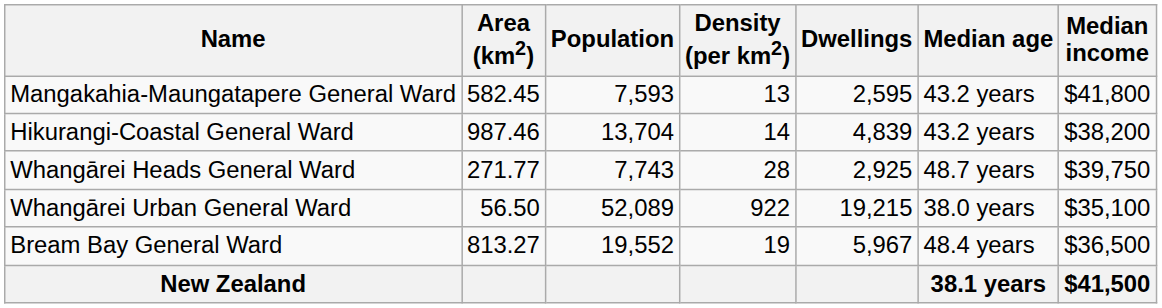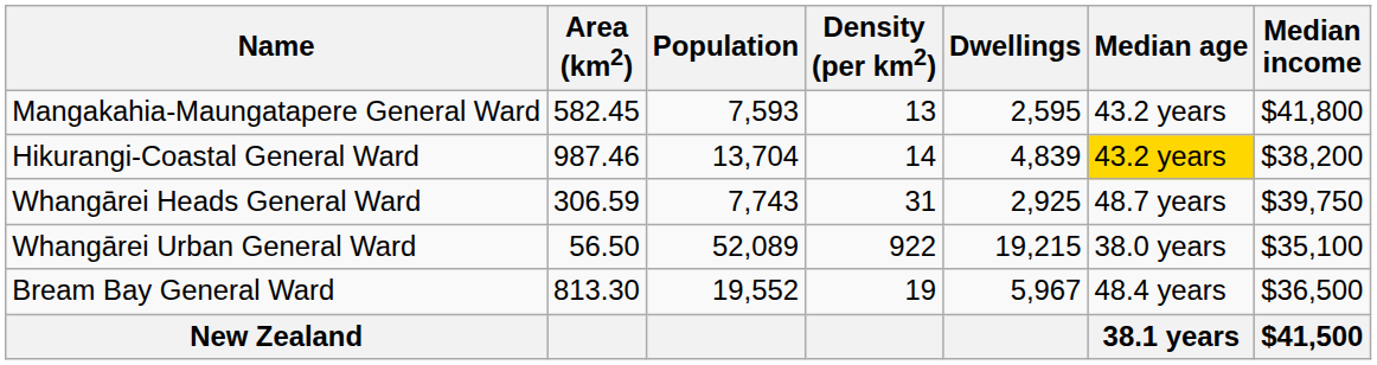Hikurangi-Coastal General Ward | Median age: no background -> gold background
Whangārei Heads General Ward | Area (km2): 271.77 -> 306.59
Whangārei Heads General Ward | Density (per km2): 28 -> 31
Bream Bay General Ward | Area (km2): 813.27 -> 813.30
